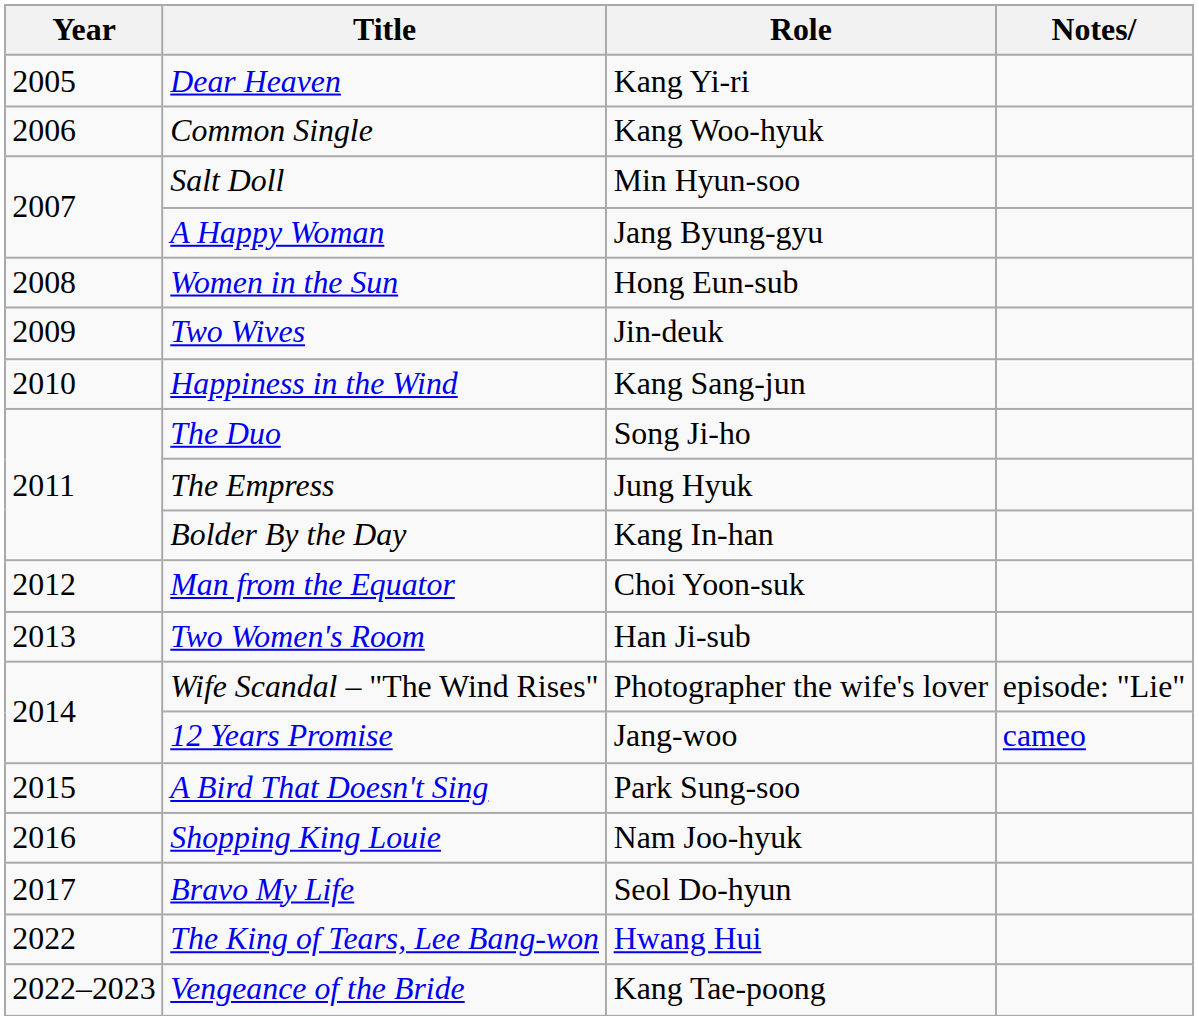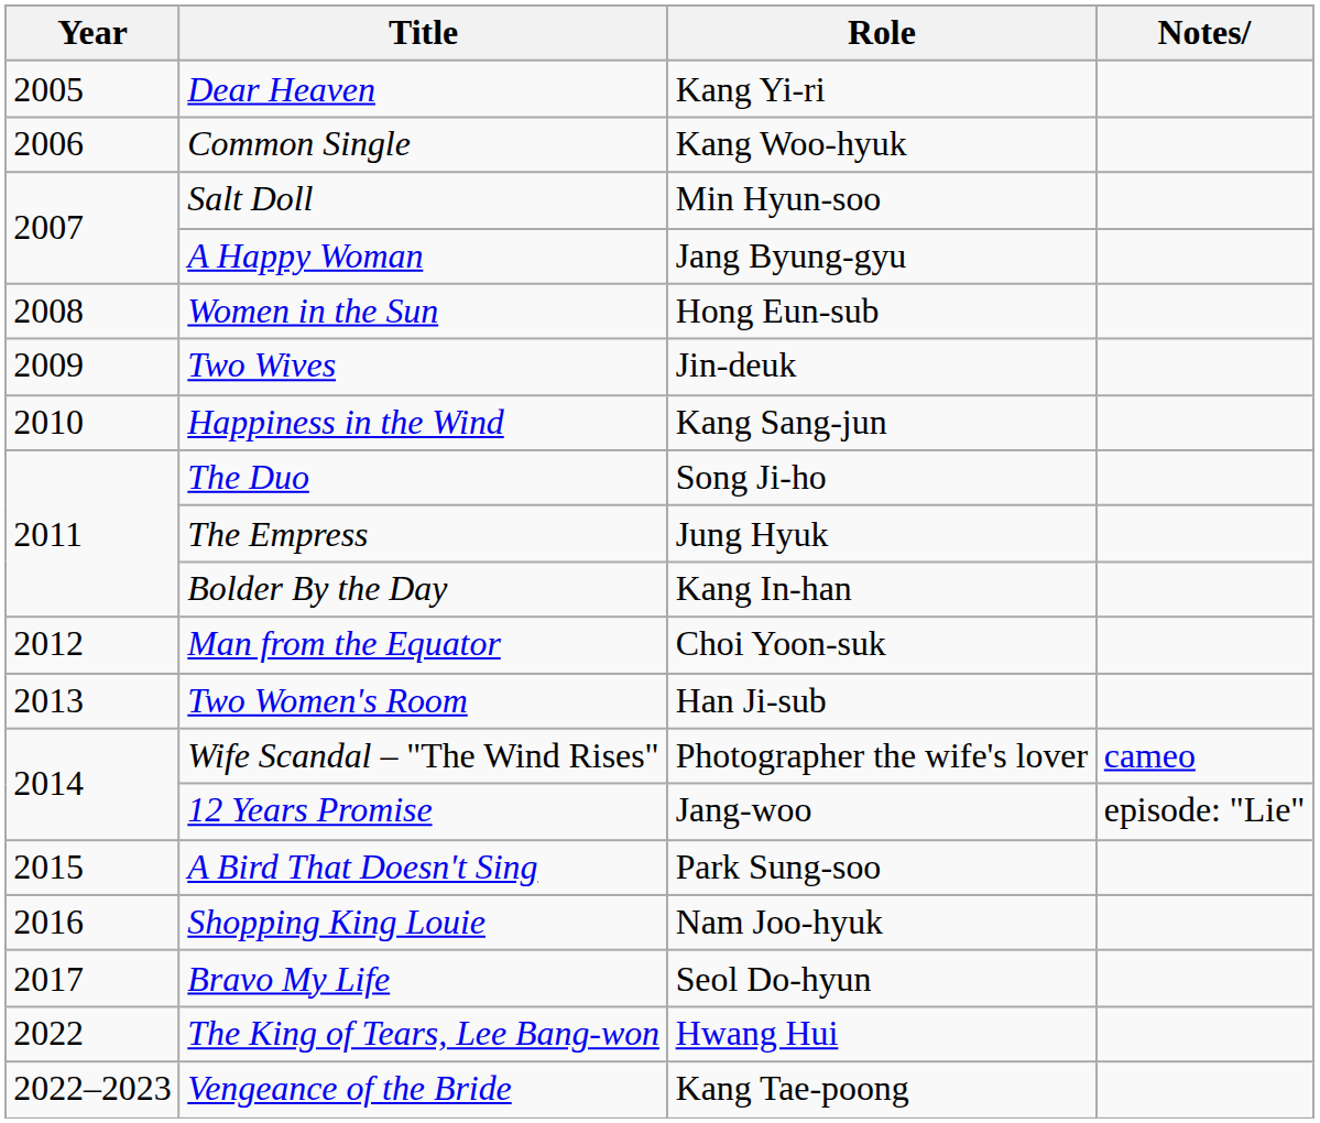Wife Scandal – "The Wind Rises" | Notes: episode: "Lie" -> cameo
12 Years Promise | Notes: cameo -> episode: "Lie"
